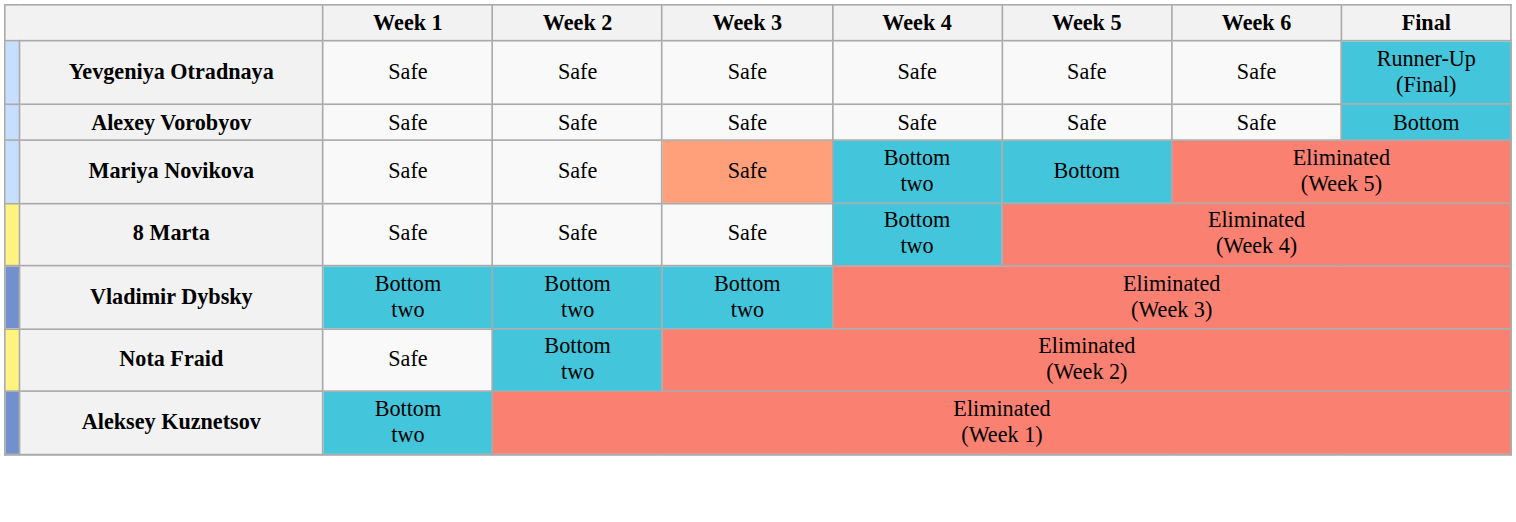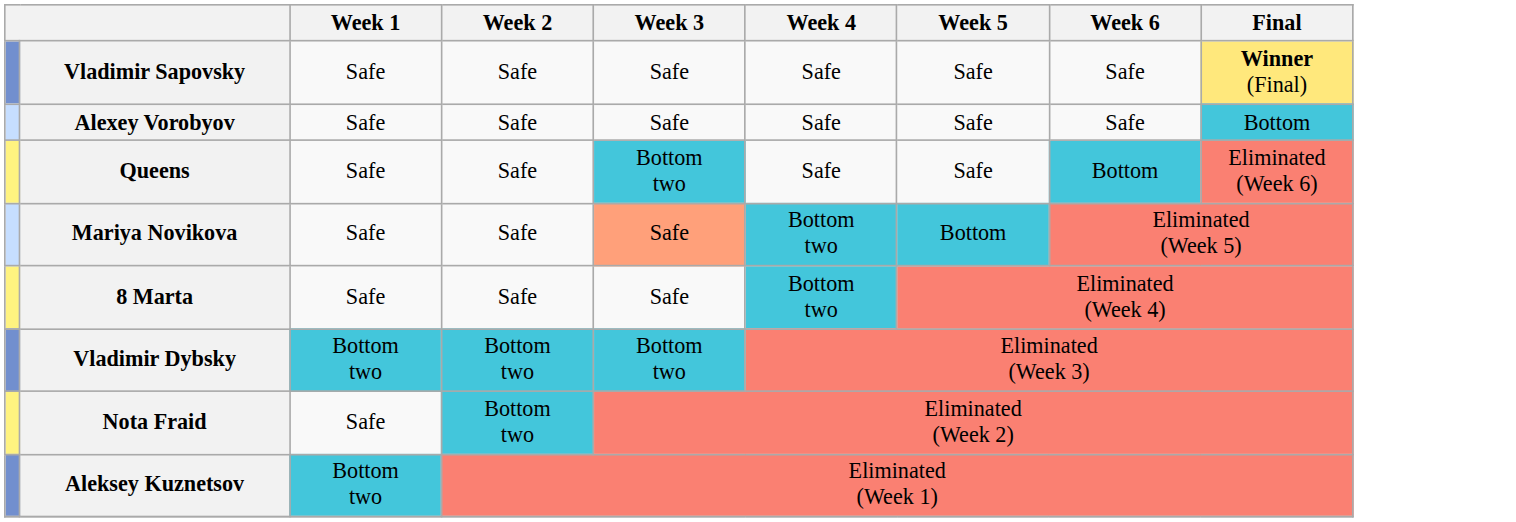+ row: Vladimir Sapovsky | Safe | Safe | Safe | Safe | Safe | Safe | Winner (Final)
- row: Yevgeniya Otradnaya | Safe | Safe | Safe | Safe | Safe | Safe | Runner-Up (Final)
+ row: Queens | Safe | Safe | Bottom two | Safe | Safe | Bottom | Eliminated (Week 6)
